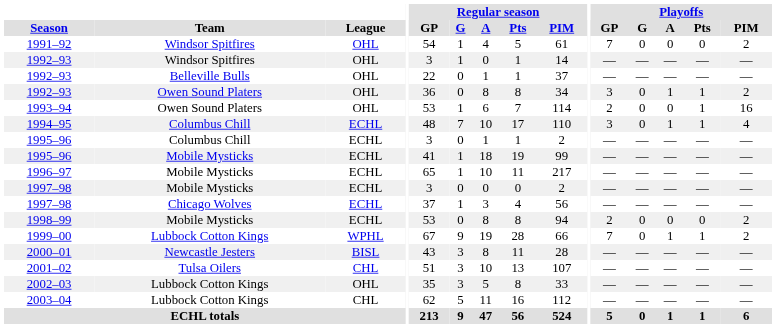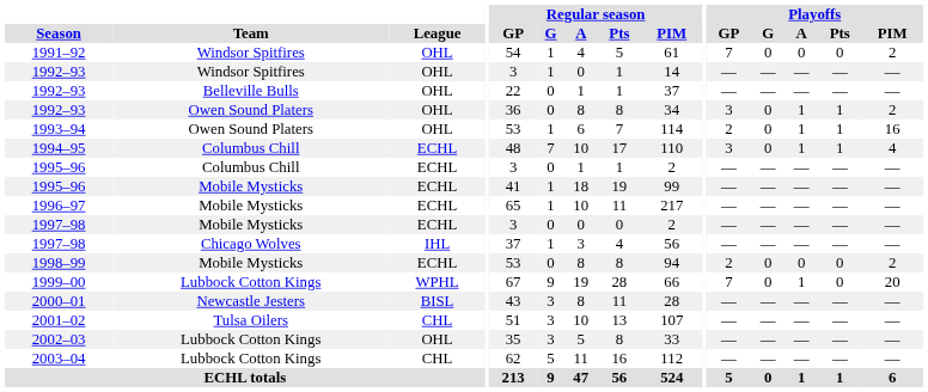1993–94 | Playoffs / A: 0 -> 1
1997–98 / Chicago Wolves | League: ECHL -> IHL
1999–00 | Playoffs / Pts: 1 -> 0
1999–00 | Playoffs / PIM: 2 -> 20
